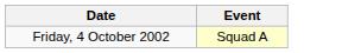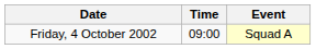+ column: Time | 09:00
